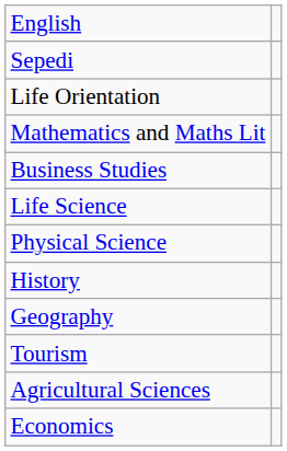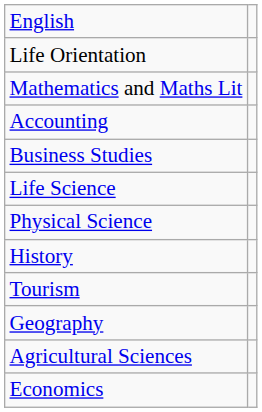- row: Sepedi
+ row: Accounting
rows swapped: Geography <-> Tourism
